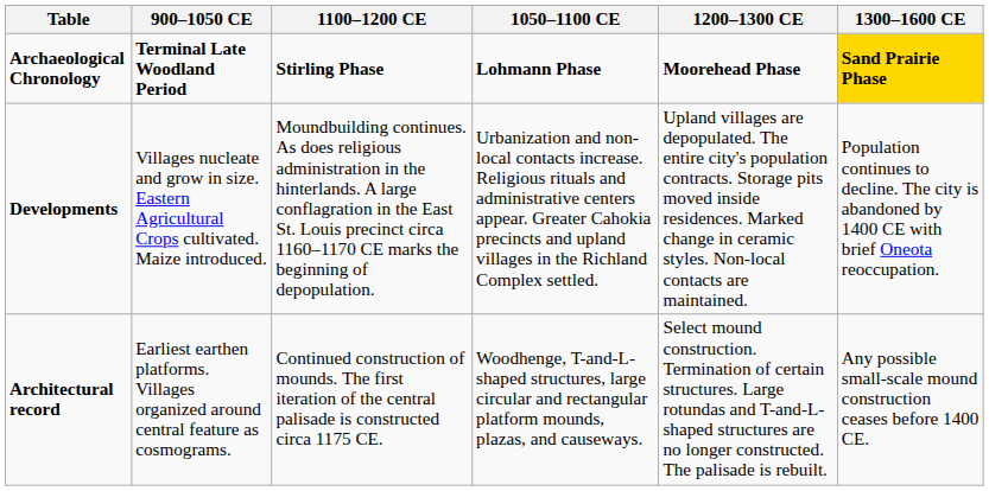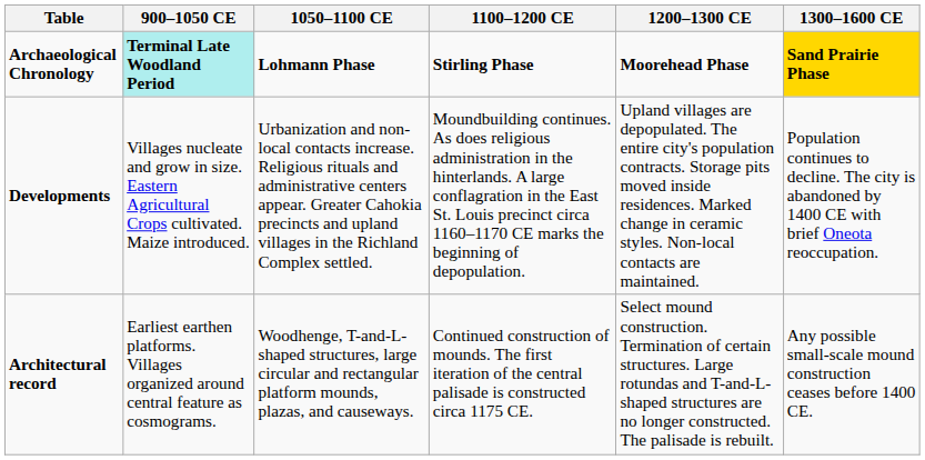columns swapped: 1050–1100 CE <-> 1100–1200 CE
Archaeological Chronology | 900–1050 CE: no background -> paleturquoise background
